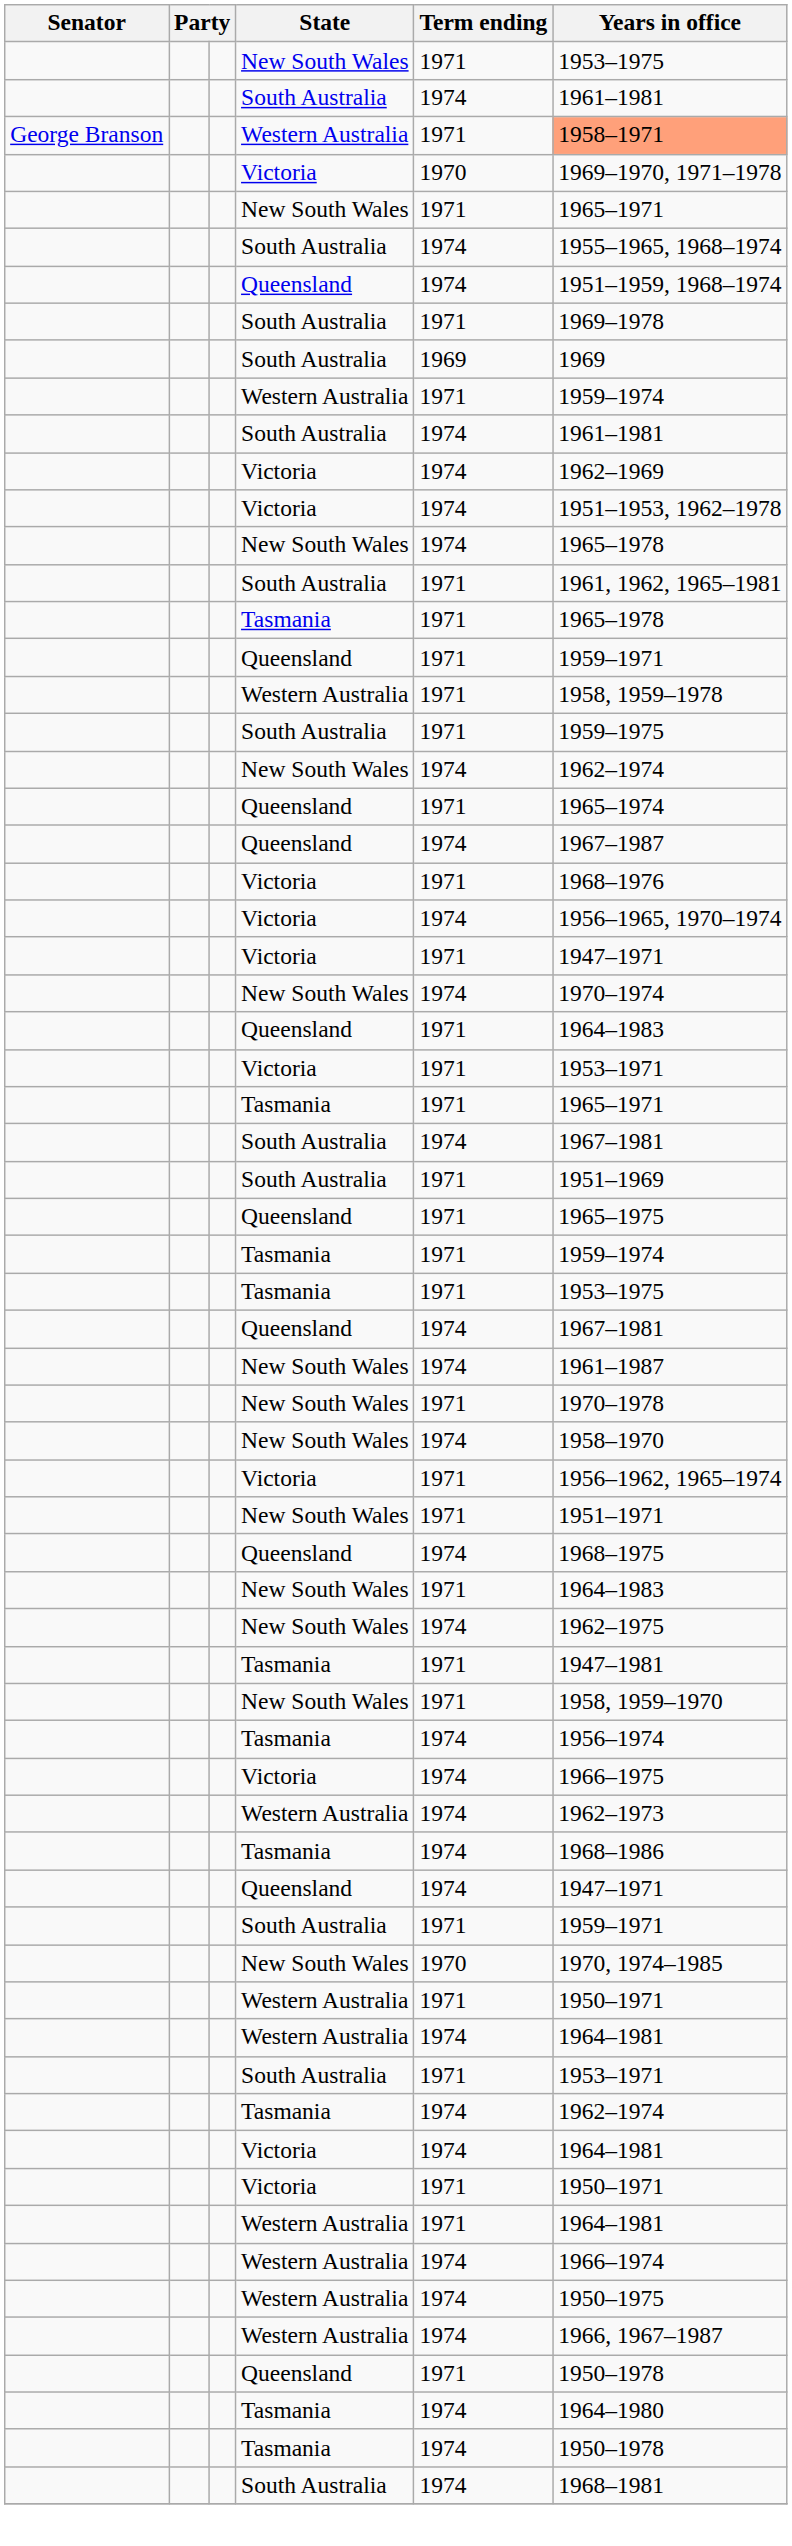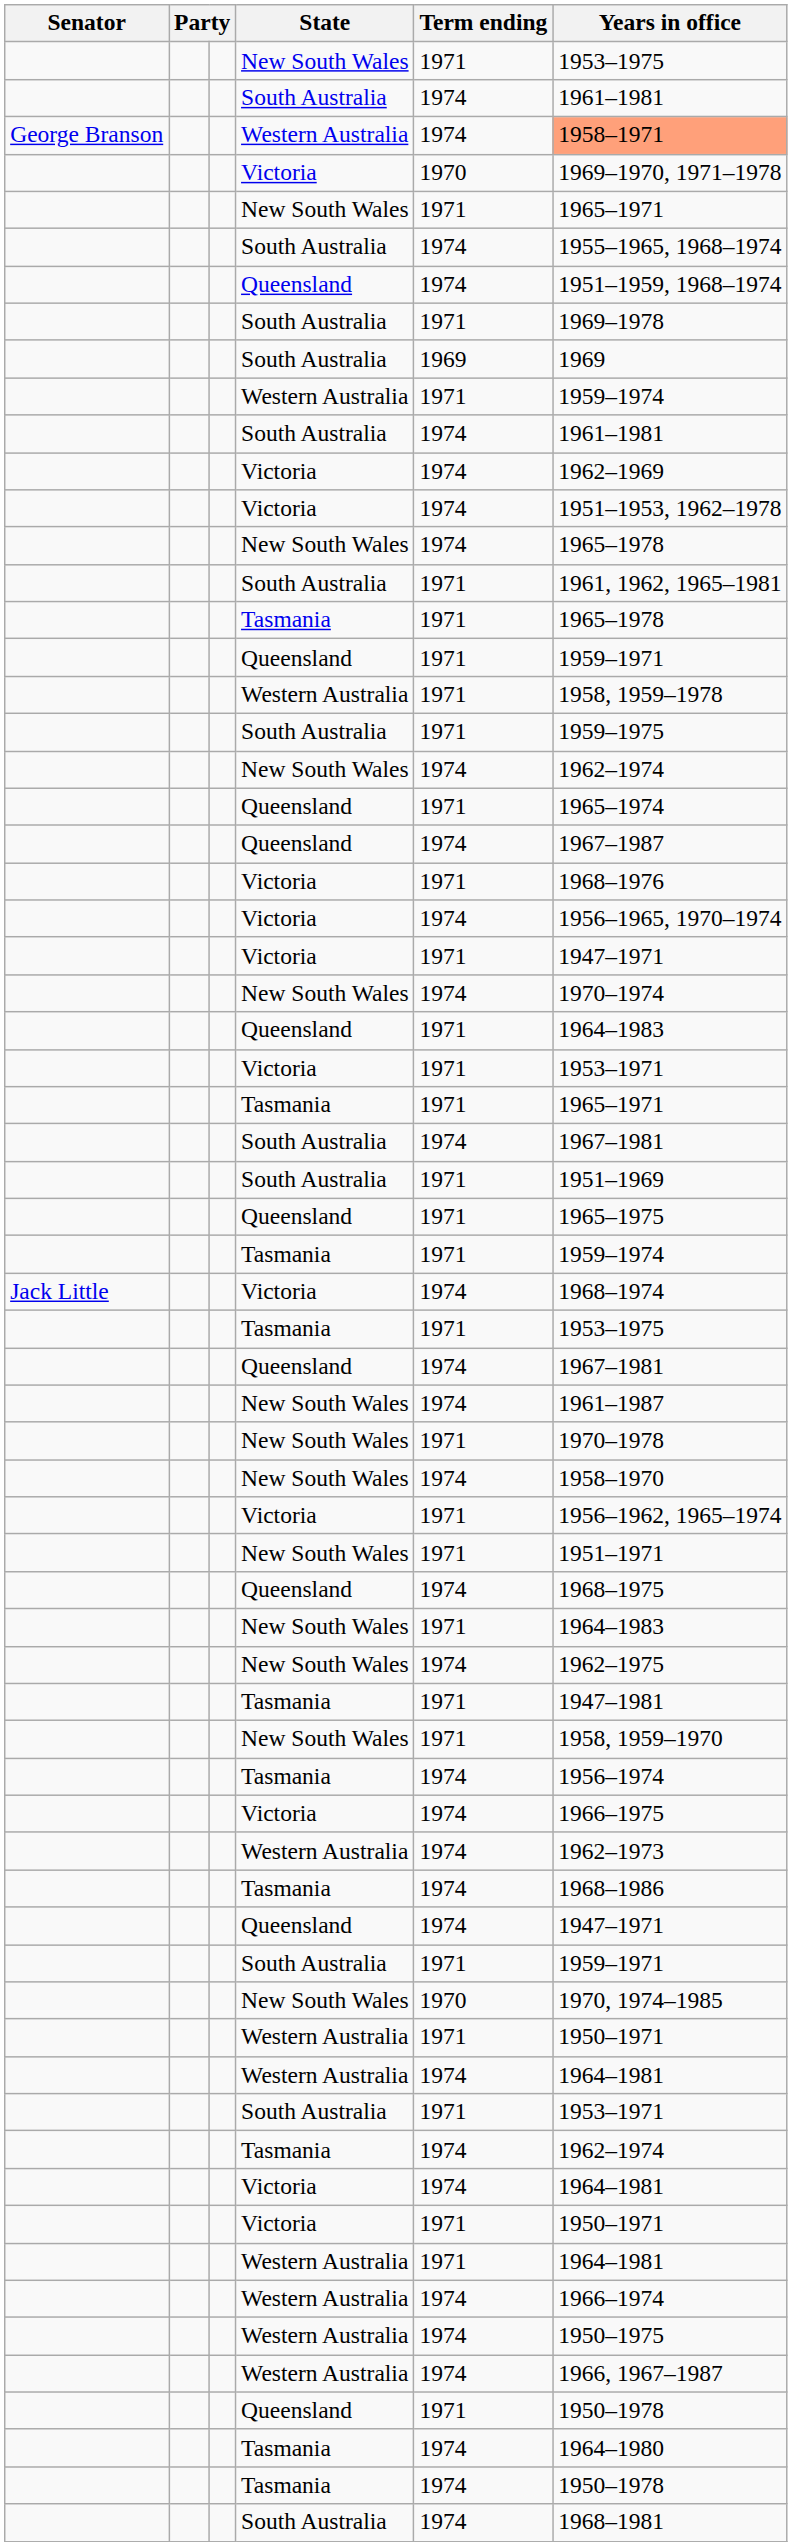George Branson / Western Australia | Term ending: 1971 -> 1974
+ row: Jack Little | Victoria | 1974 | 1968–1974
